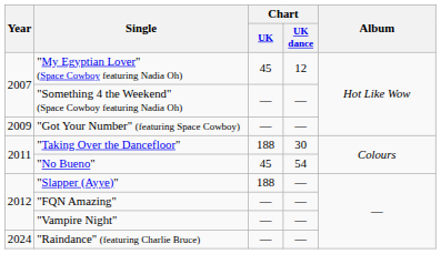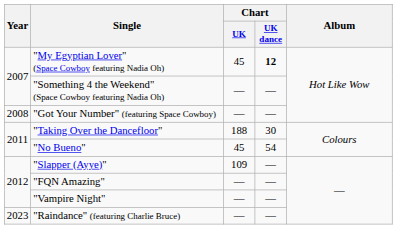"My Egyptian Lover" (Space Cowboy featuring Nadia Oh) | Chart / UK dance: normal -> bold
"Got Your Number" (featuring Space Cowboy) | Year: 2009 -> 2008
"Slapper (Ayye)" | Chart / UK: 188 -> 109
"Raindance" (featuring Charlie Bruce) | Year: 2024 -> 2023
